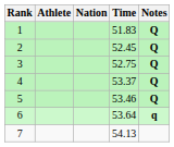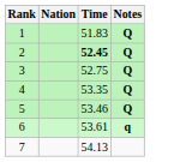- column: Athlete
2 | Time: normal -> bold
4 | Time: 53.37 -> 53.35
6 | Time: 53.64 -> 53.61
